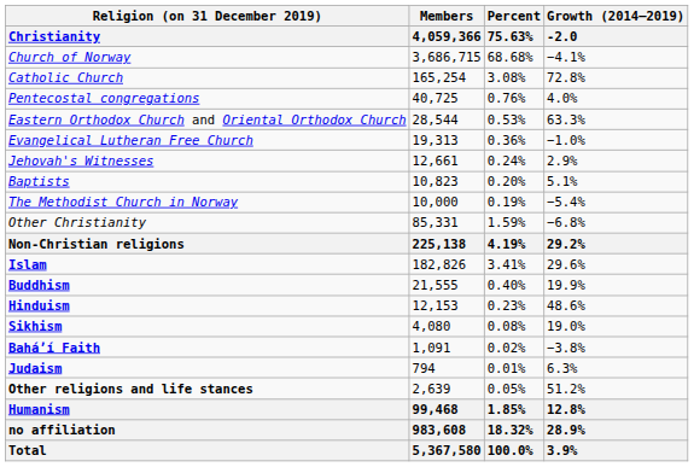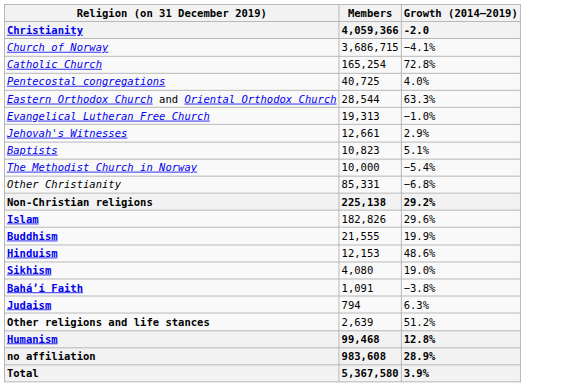- column: Percent | 75.63% | 68.68% | 3.08% | 0.76% | 0.53% | 0.36% | 0.24% | 0.20% | 0.19% | 1.59% | 4.19% | 3.41% | 0.40% | 0.23% | 0.08% | 0.02% | 0.01% | 0.05% | 1.85% | 18.32% | 100.0%
